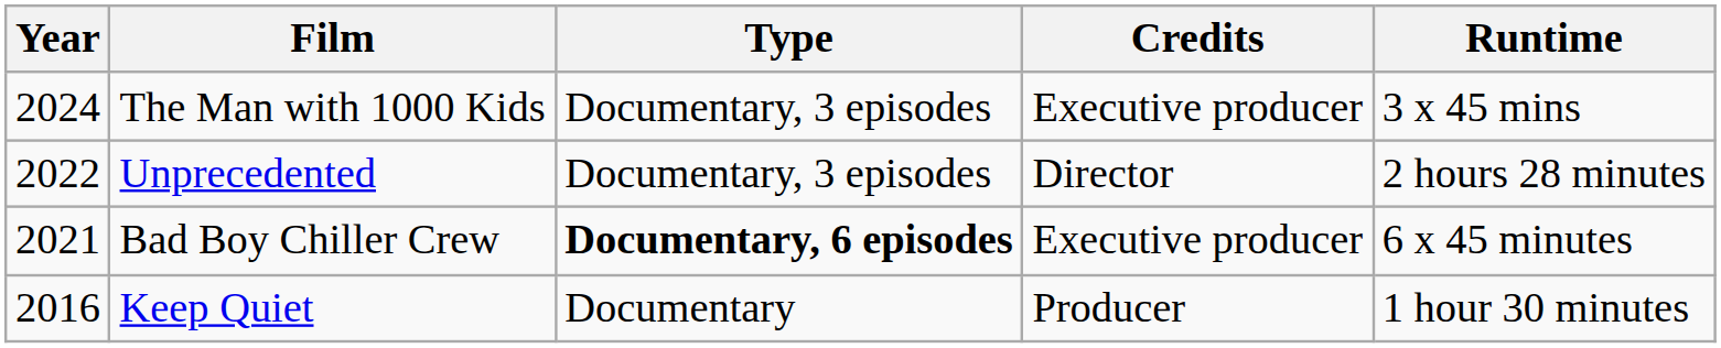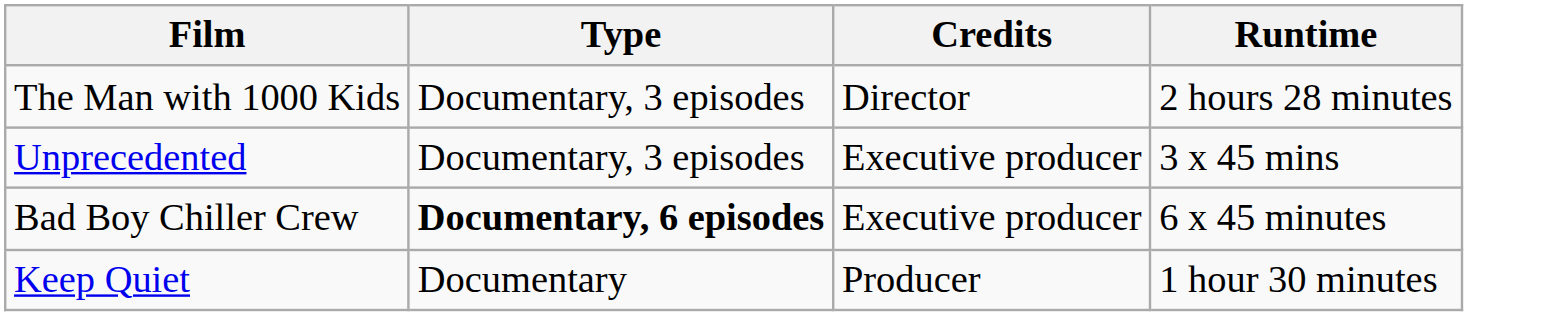- column: Year | 2024 | 2022 | 2021 | 2016
The Man with 1000 Kids | Credits: Executive producer -> Director
The Man with 1000 Kids | Runtime: 3 x 45 mins -> 2 hours 28 minutes
Unprecedented | Credits: Director -> Executive producer
Unprecedented | Runtime: 2 hours 28 minutes -> 3 x 45 mins
